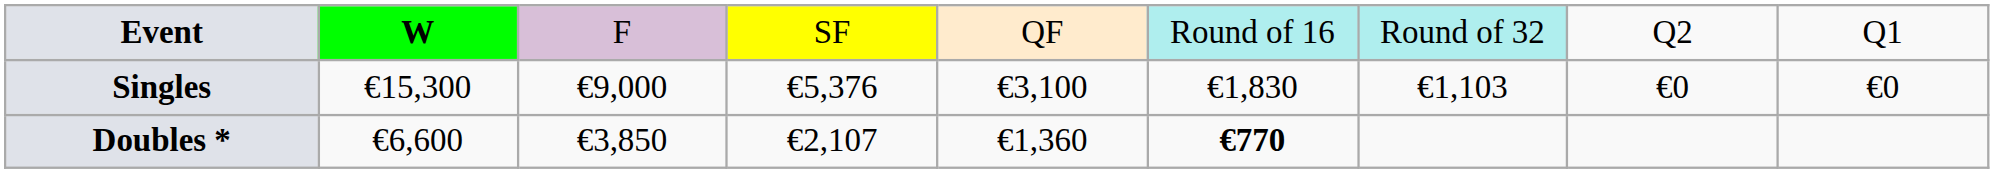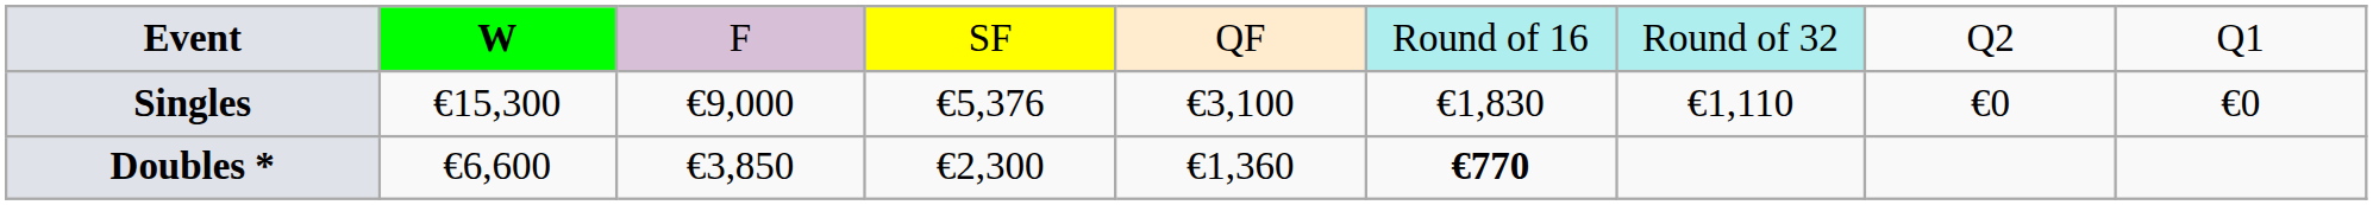Singles | column 7: €1,103 -> €1,110
Doubles * | column 4: €2,107 -> €2,300
